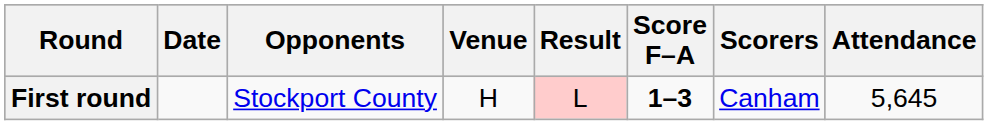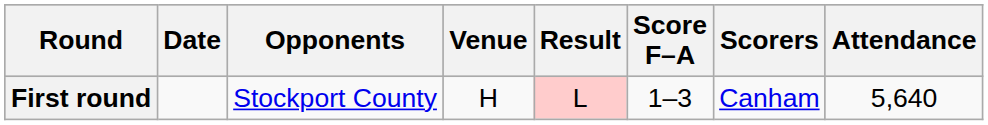First round | Score F–A: bold -> normal
First round | Attendance: 5,645 -> 5,640
